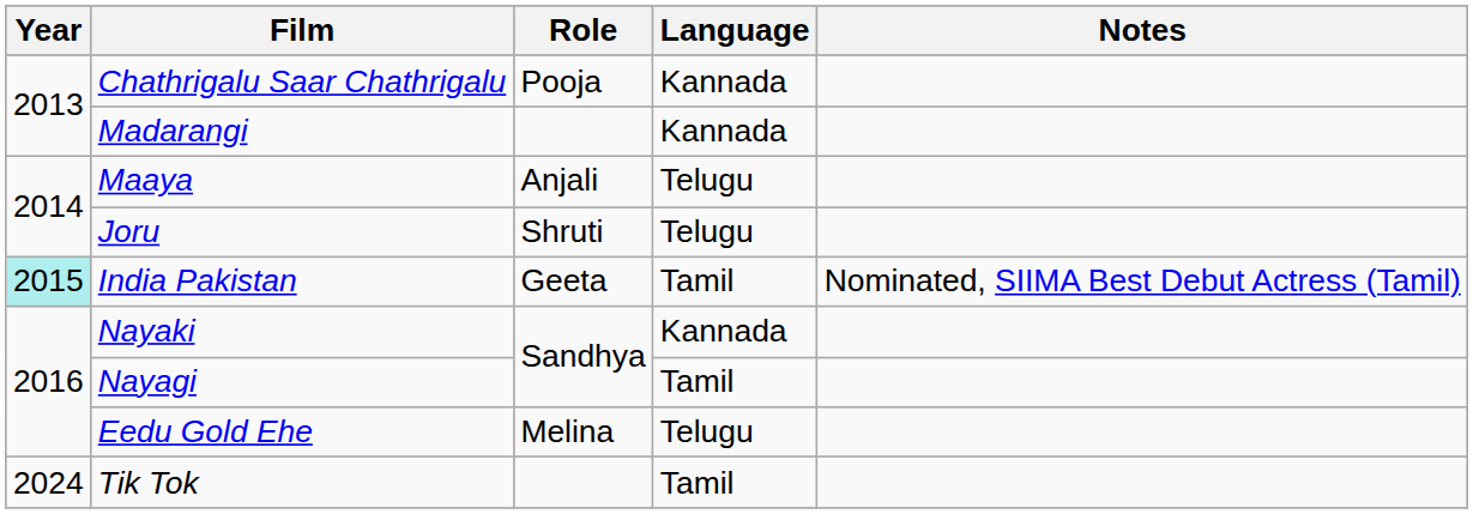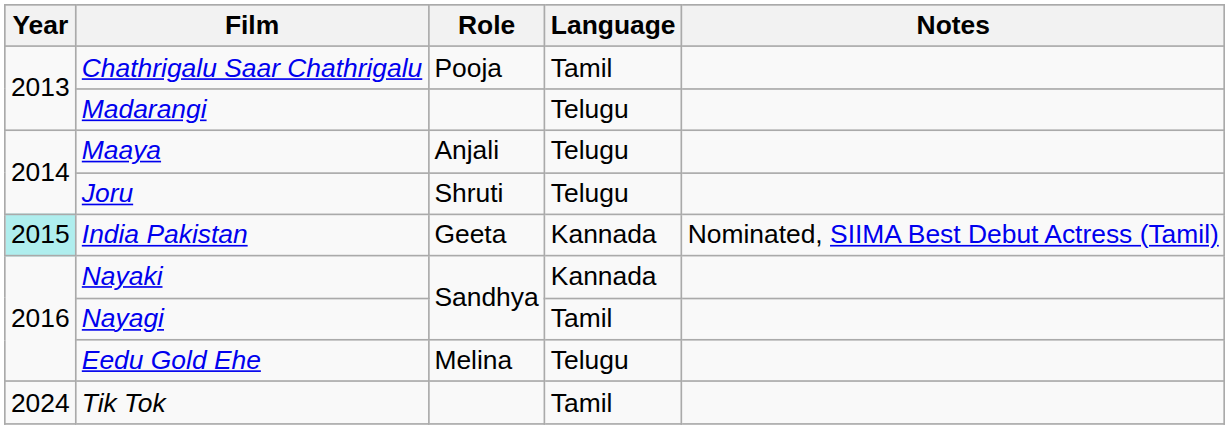Chathrigalu Saar Chathrigalu | Language: Kannada -> Tamil
Madarangi | Language: Kannada -> Telugu
India Pakistan | Language: Tamil -> Kannada
